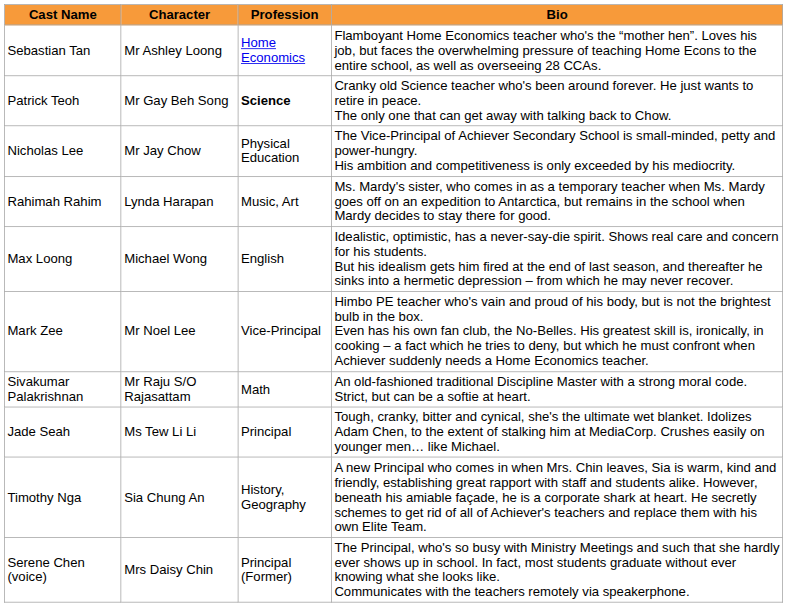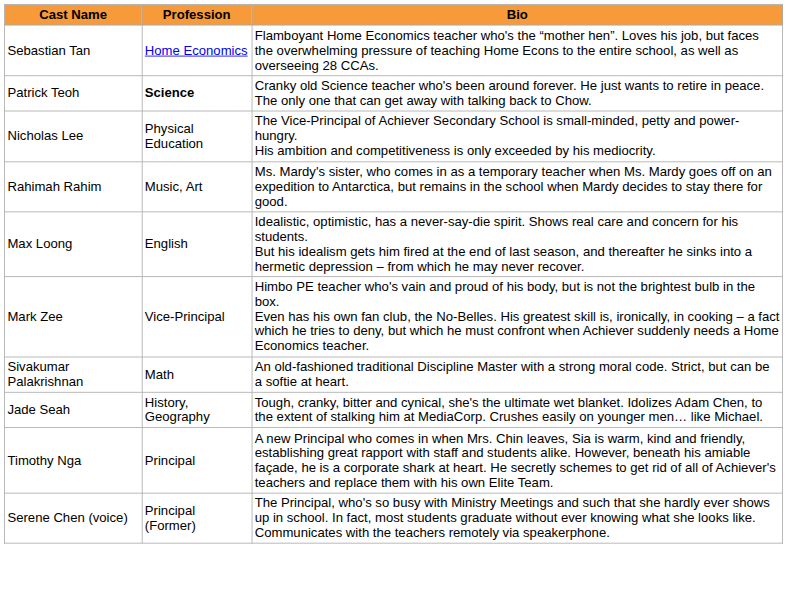- column: Character | Mr Ashley Loong | Mr Gay Beh Song | Mr Jay Chow | Lynda Harapan | Michael Wong | Mr Noel Lee | Mr Raju S/O Rajasattam | Ms Tew Li Li | Sia Chung An | Mrs Daisy Chin
Jade Seah | Profession: Principal -> History, Geography
Timothy Nga | Profession: History, Geography -> Principal
